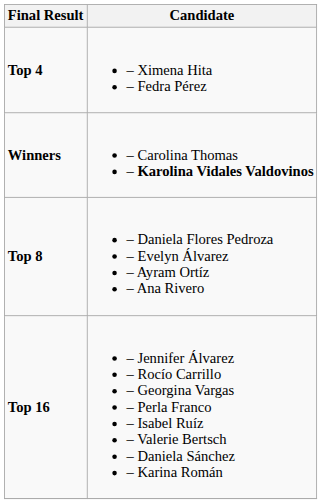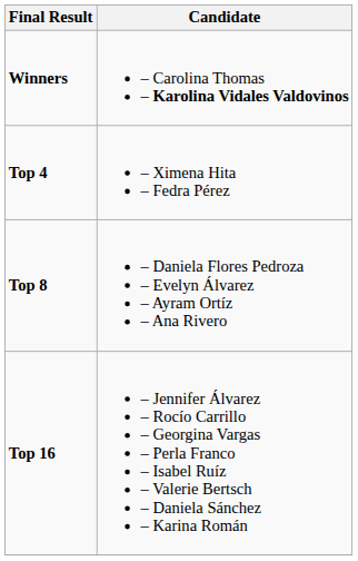rows swapped: Winners <-> Top 4
